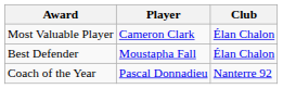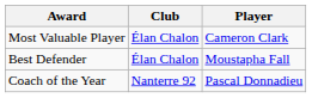columns swapped: Player <-> Club
